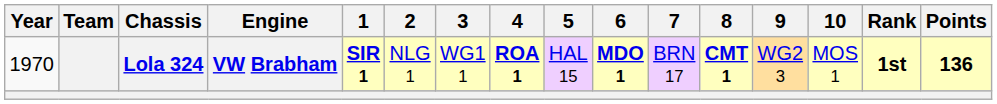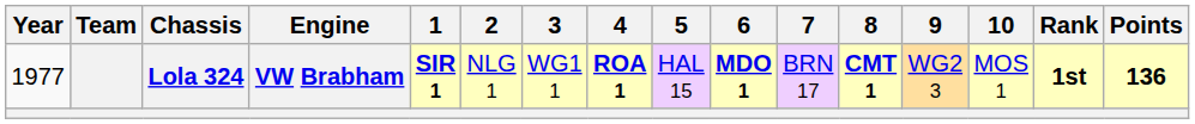Lola 324 | Year: 1970 -> 1977
